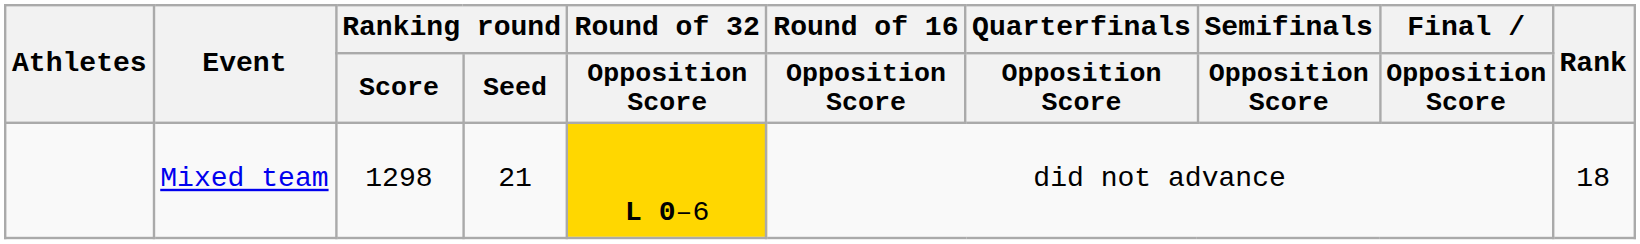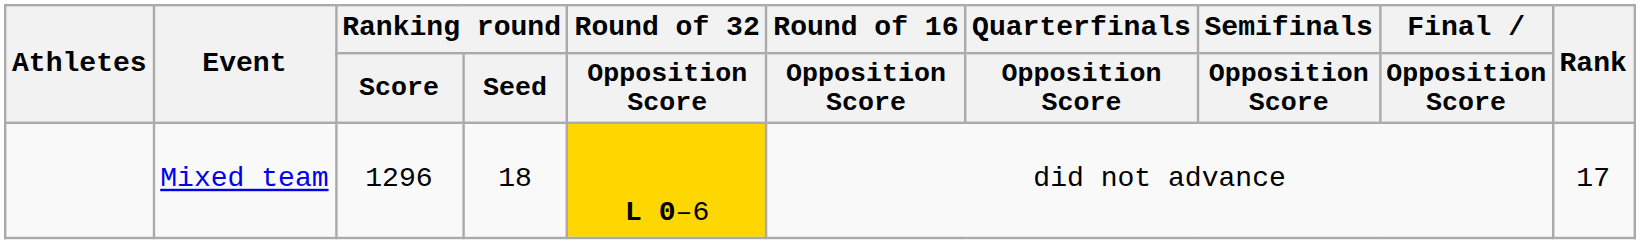Mixed team | Ranking round / Score: 1298 -> 1296
Mixed team | Ranking round / Seed: 21 -> 18
Mixed team | Rank: 18 -> 17
